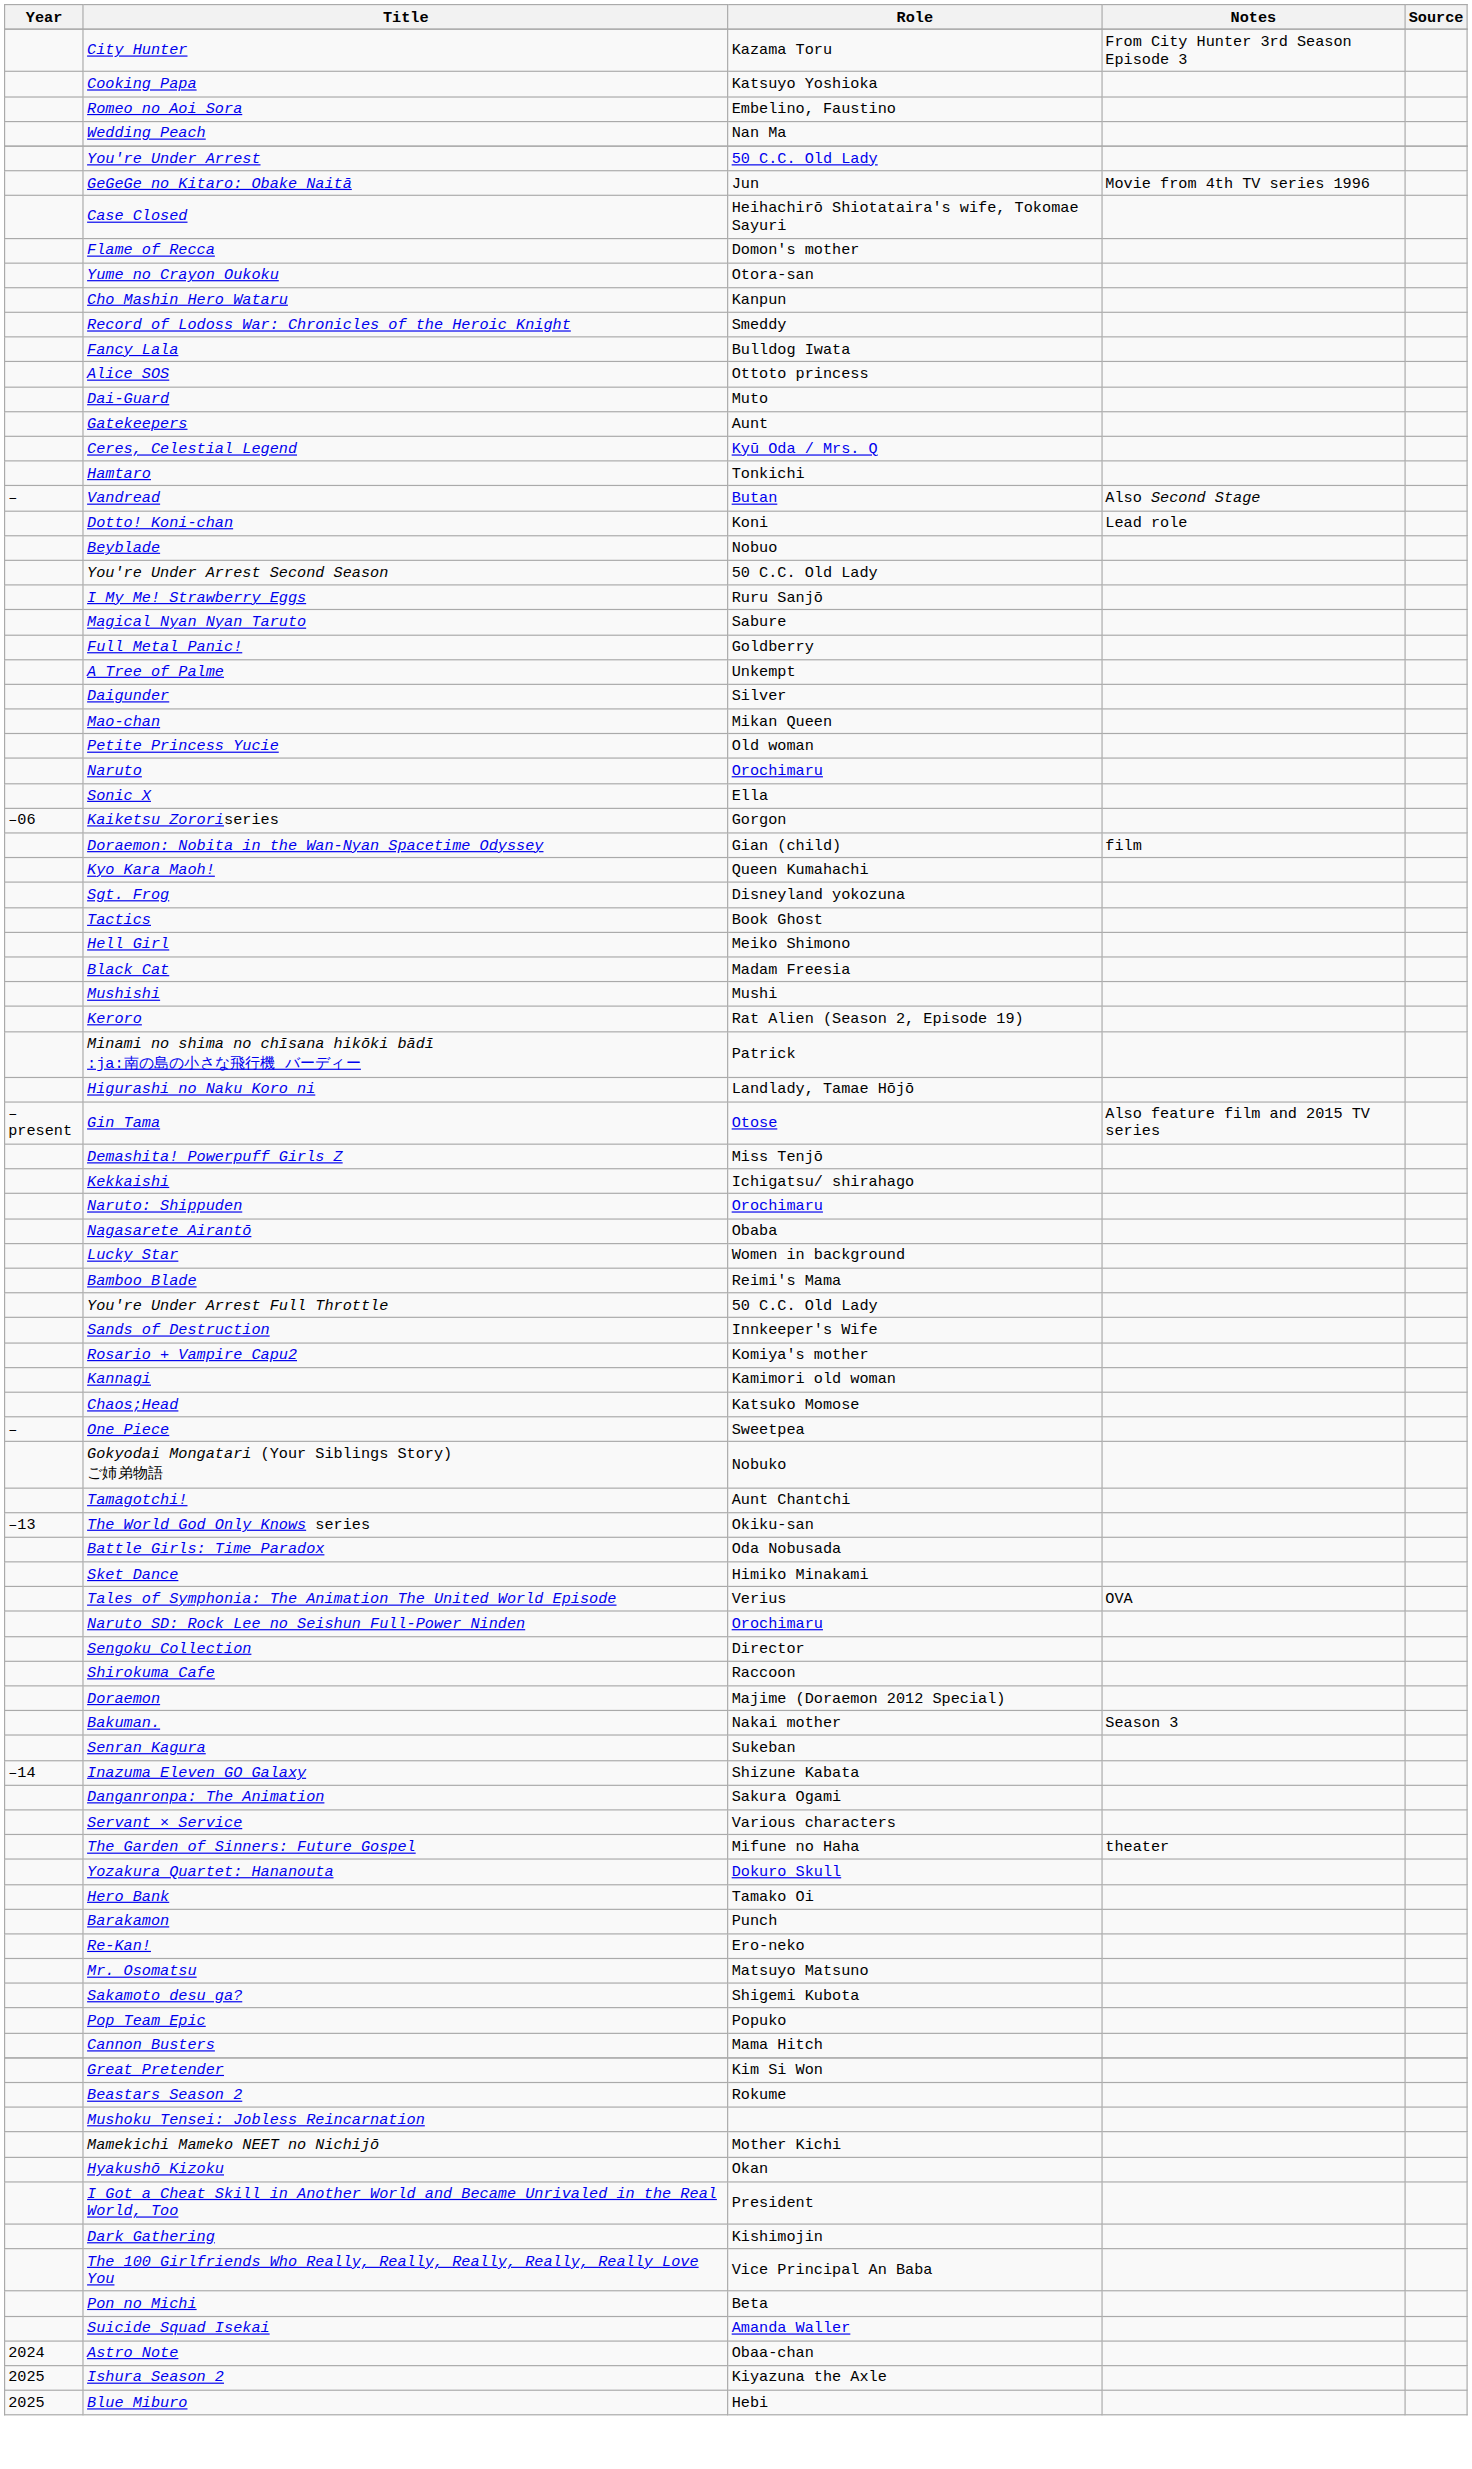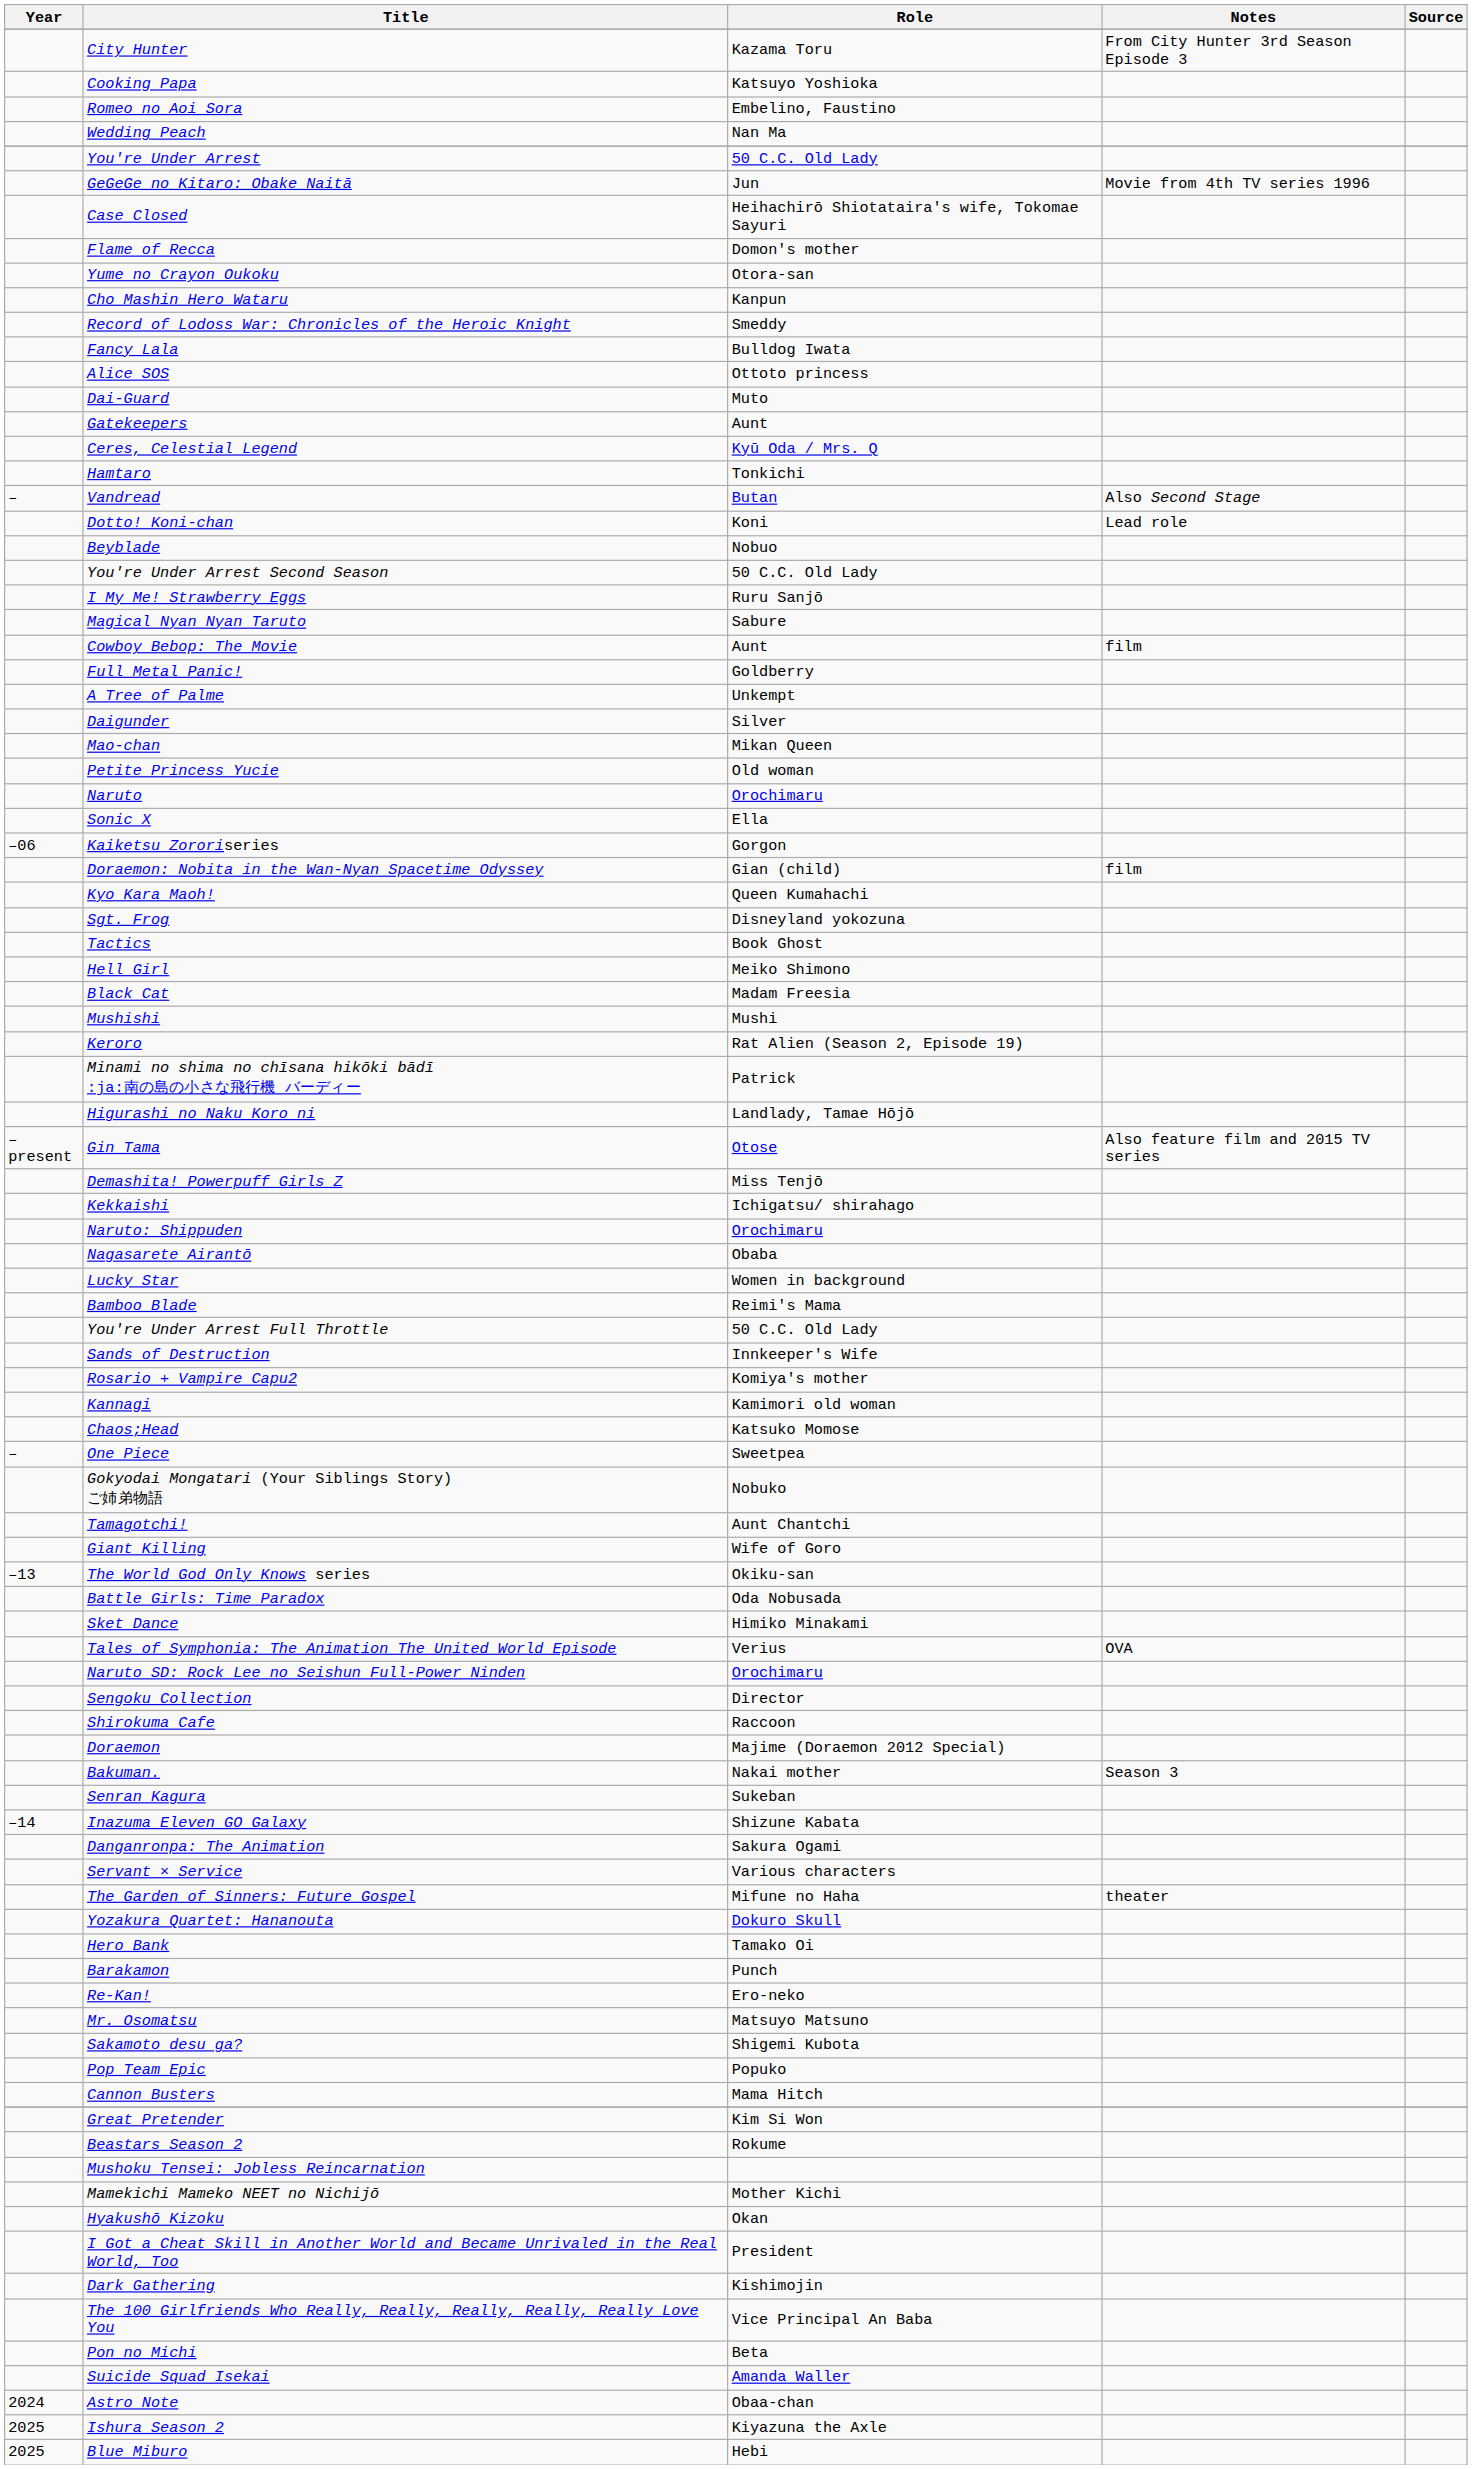+ row: Cowboy Bebop: The Movie | Aunt | film
+ row: Giant Killing | Wife of Goro
